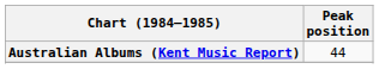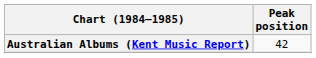Australian Albums (Kent Music Report) | Peak position: 44 -> 42
